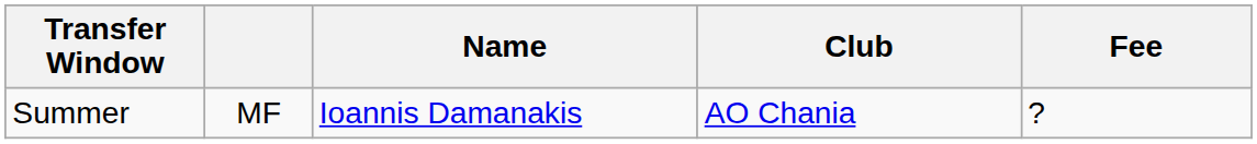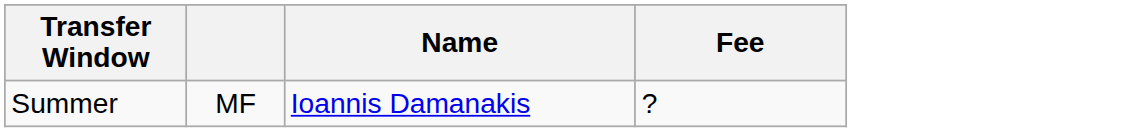- column: Club | AO Chania
